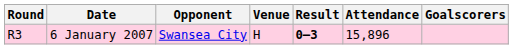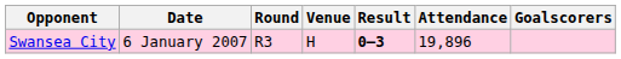columns swapped: Round <-> Opponent
6 January 2007 | Attendance: 15,896 -> 19,896
